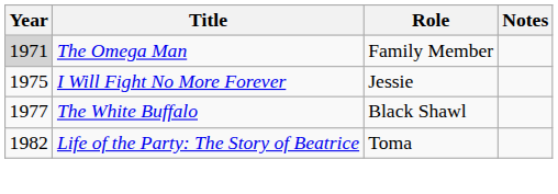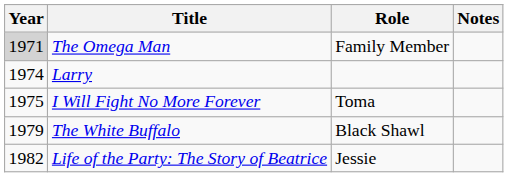+ row: 1974 | Larry
I Will Fight No More Forever | Role: Jessie -> Toma
The White Buffalo | Year: 1977 -> 1979
Life of the Party: The Story of Beatrice | Role: Toma -> Jessie
